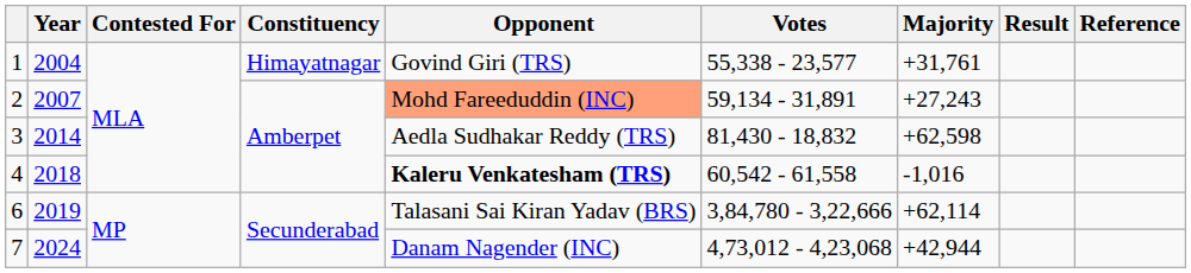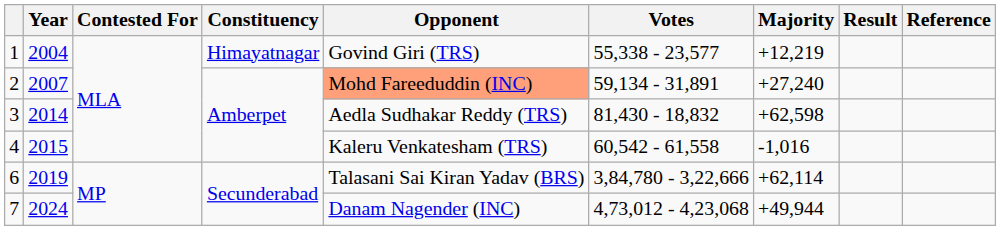1 | Majority: +31,761 -> +12,219
2 | Majority: +27,243 -> +27,240
4 | Year: 2018 -> 2015
4 | Opponent: bold -> normal
7 | Majority: +42,944 -> +49,944
